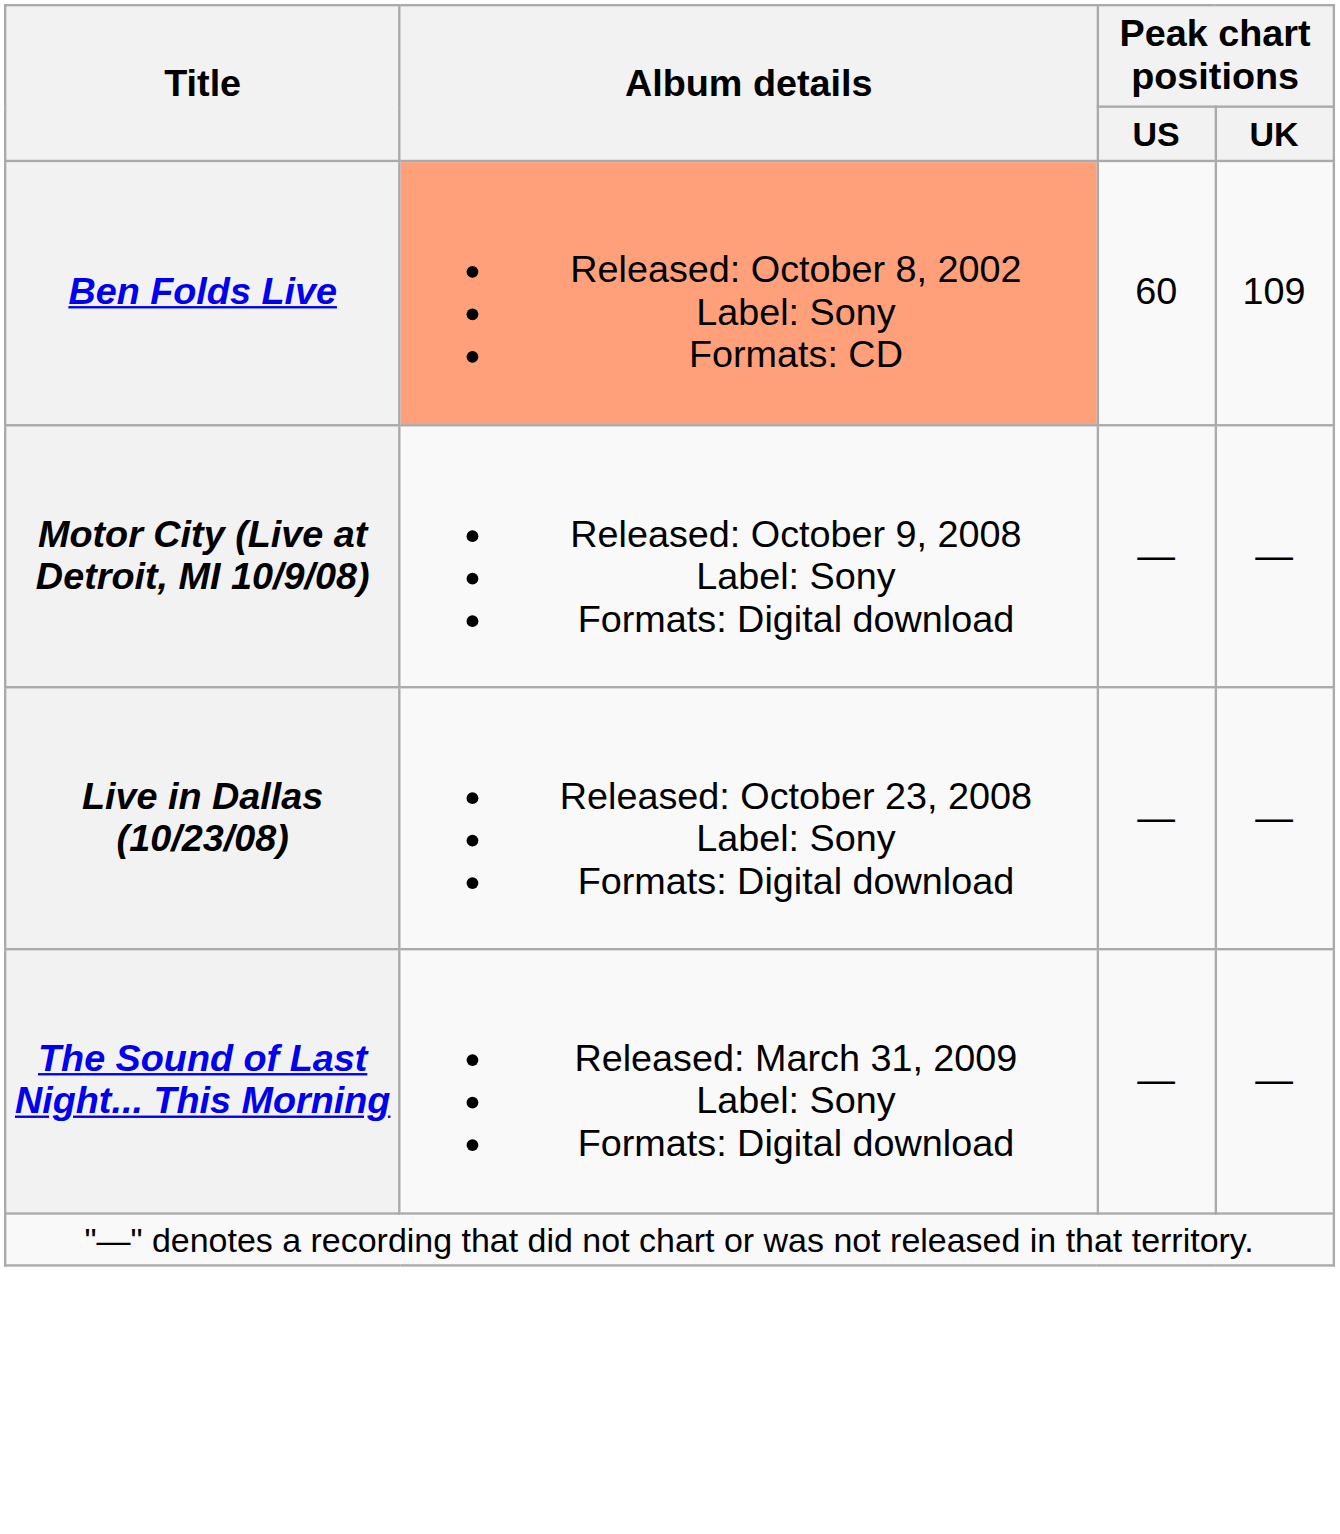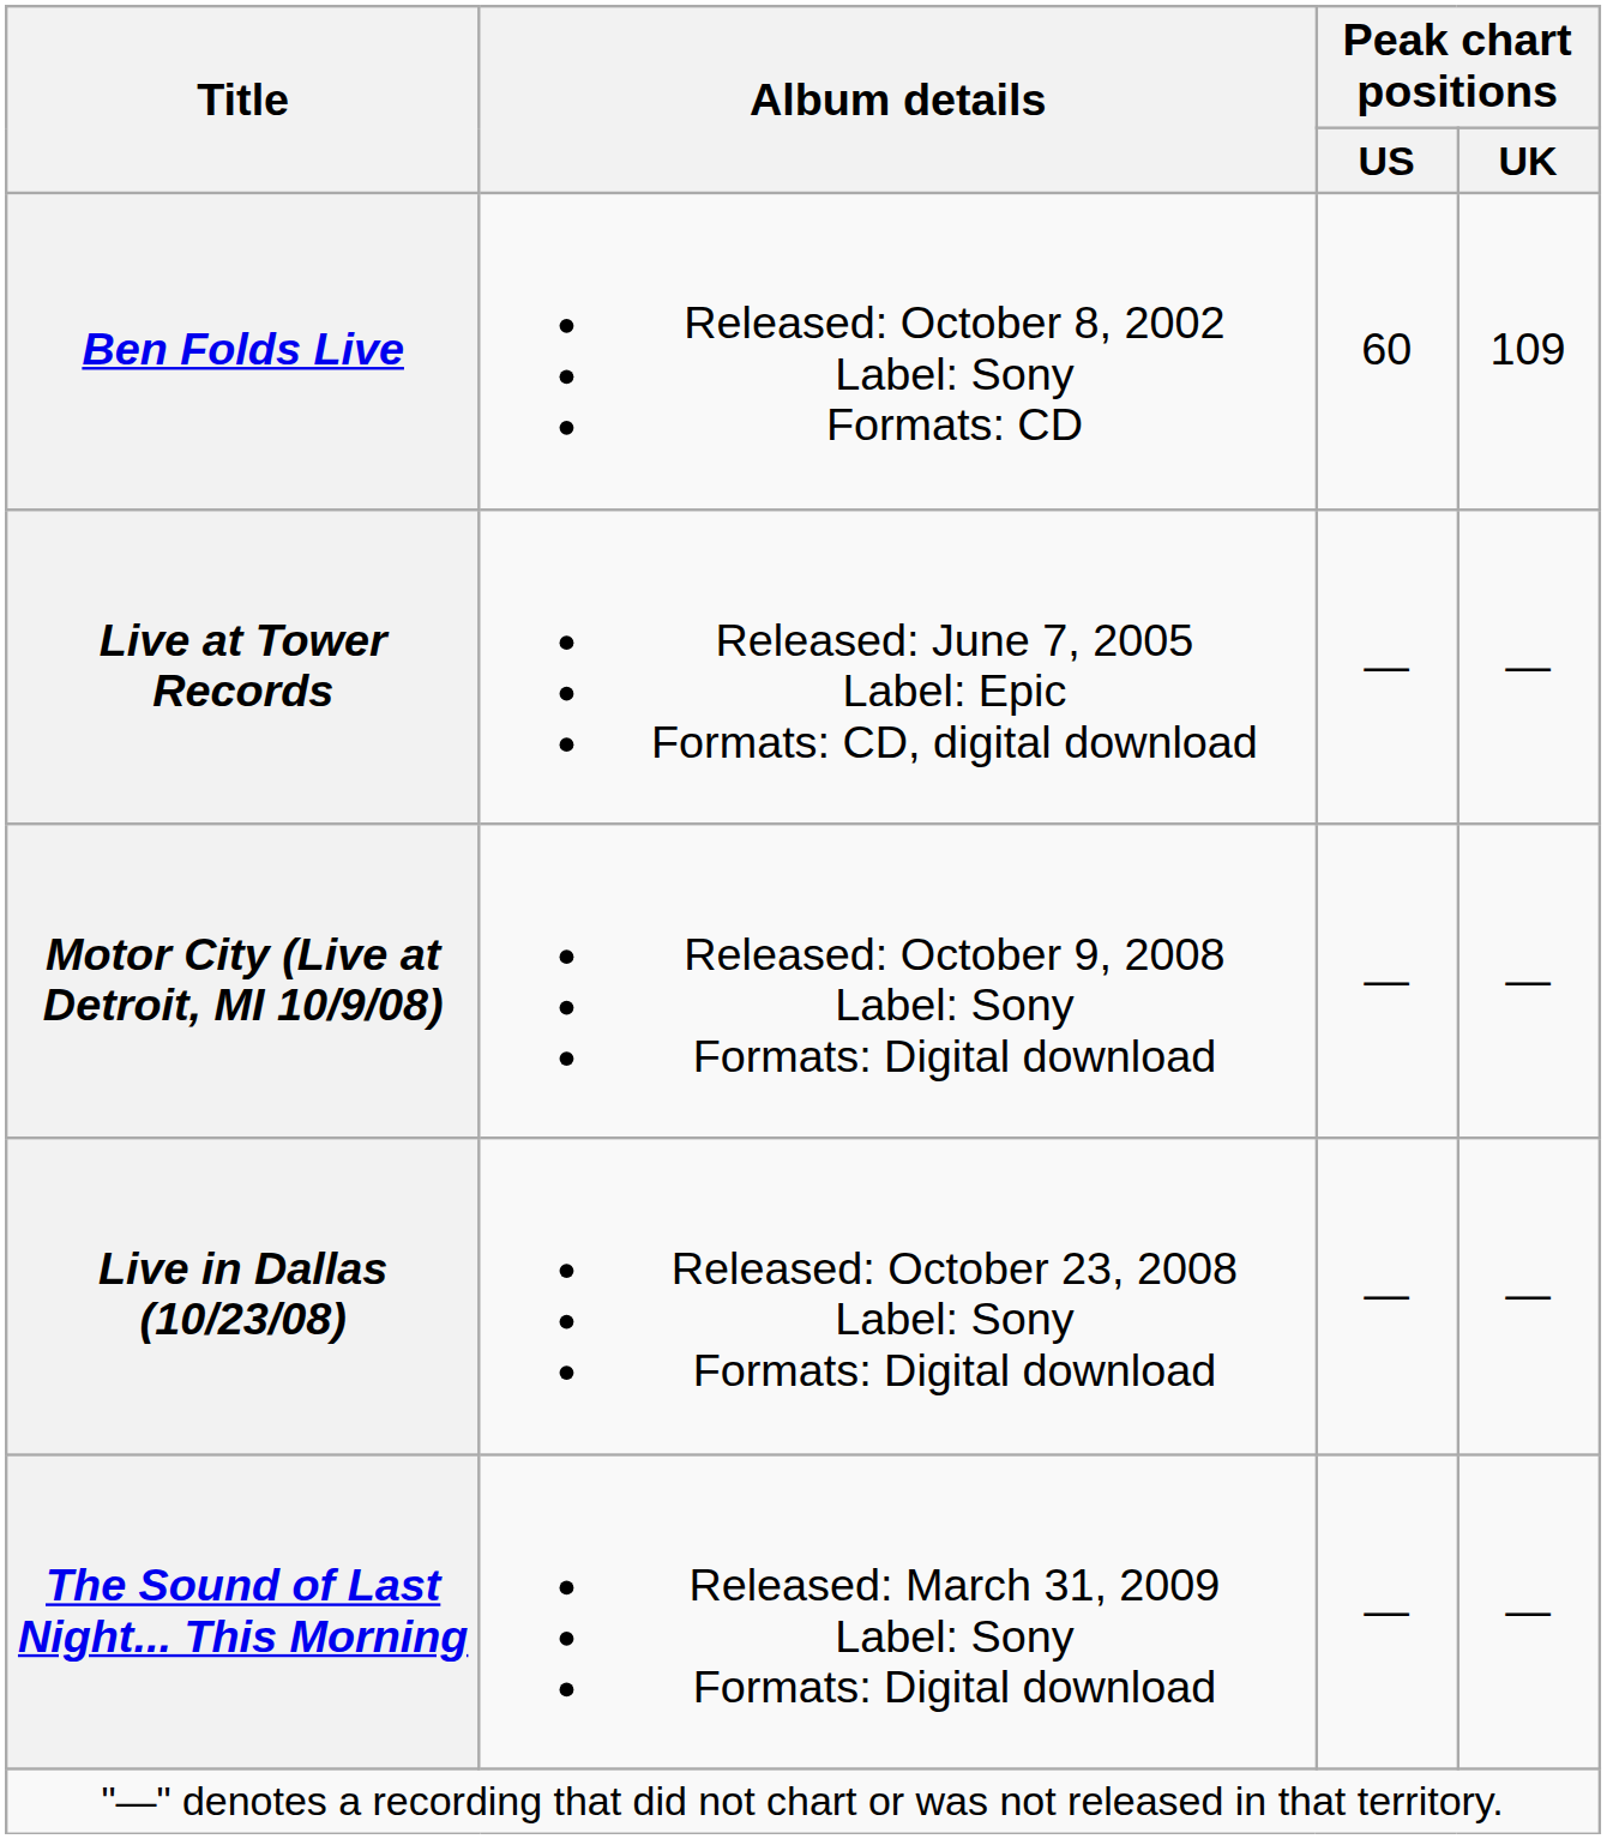Ben Folds Live | Album details: lightsalmon background -> no background
+ row: Live at Tower Records | Released: June 7, 2005 Label: Epic Formats: CD, digital download | — | —
